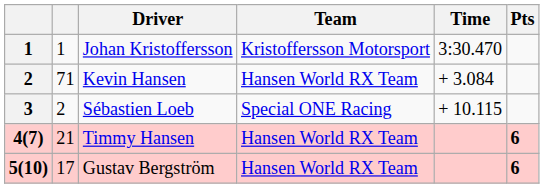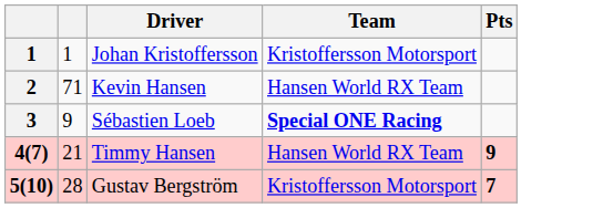- column: Time | 3:30.470 | + 3.084 | + 10.115
Sébastien Loeb | column 2: 2 -> 9
Sébastien Loeb | Team: normal -> bold
Timmy Hansen | Pts: 6 -> 9
Gustav Bergström | column 2: 17 -> 28
Gustav Bergström | Team: Hansen World RX Team -> Kristoffersson Motorsport
Gustav Bergström | Pts: 6 -> 7
